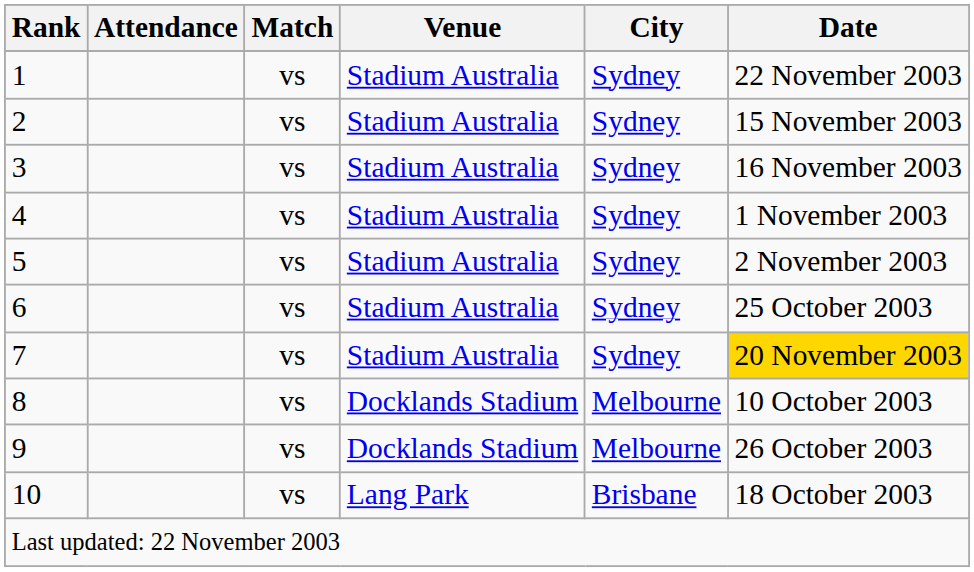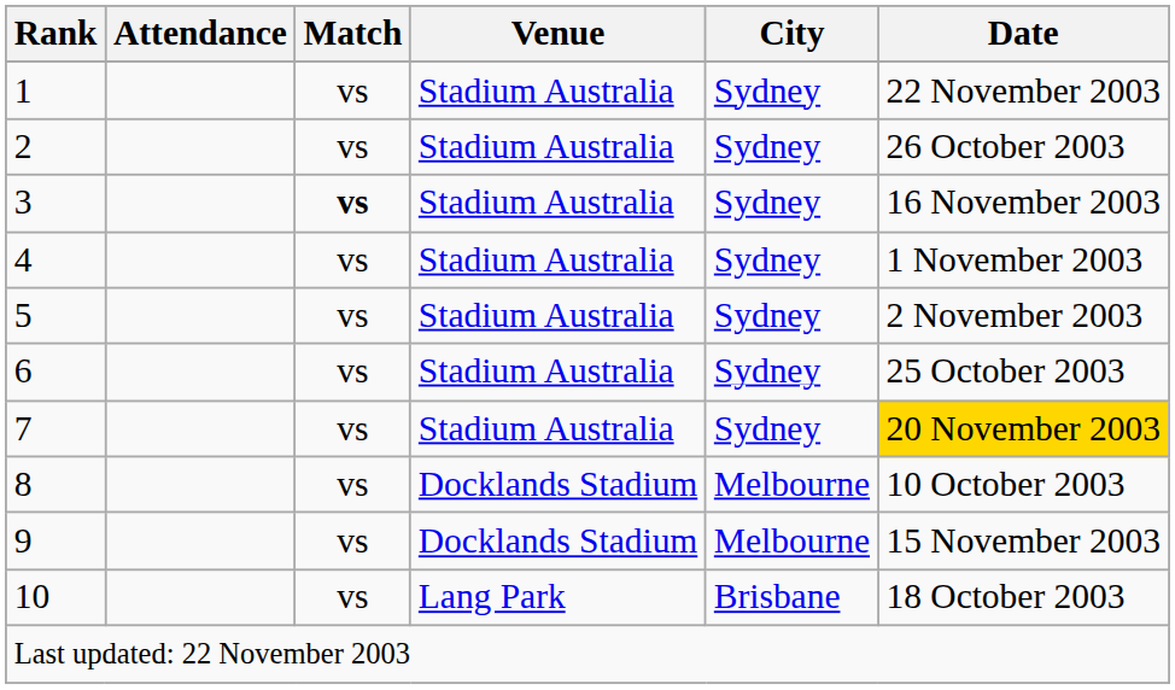2 | Date: 15 November 2003 -> 26 October 2003
3 | Match: normal -> bold
9 | Date: 26 October 2003 -> 15 November 2003
